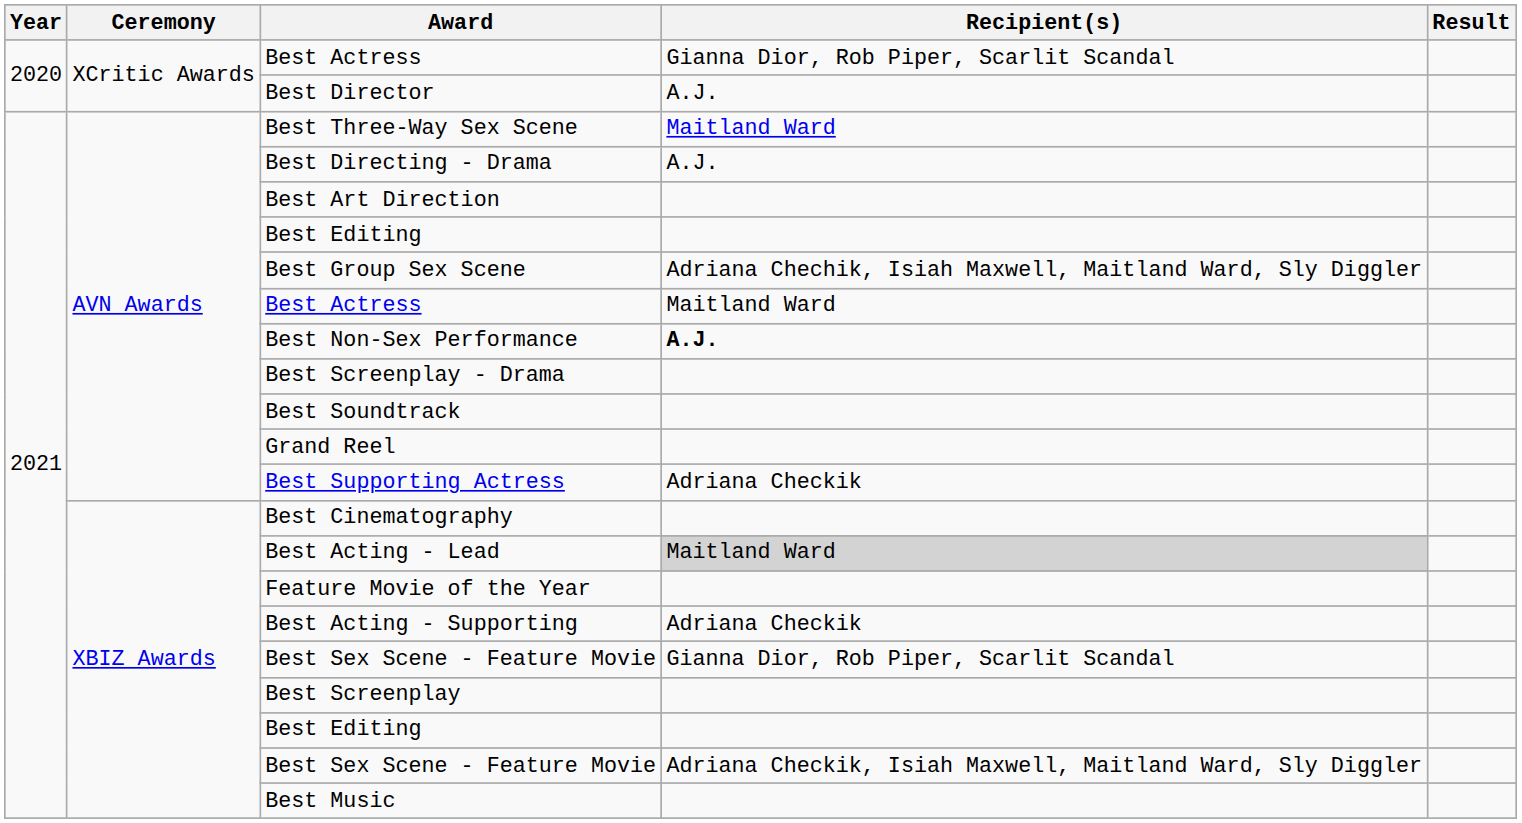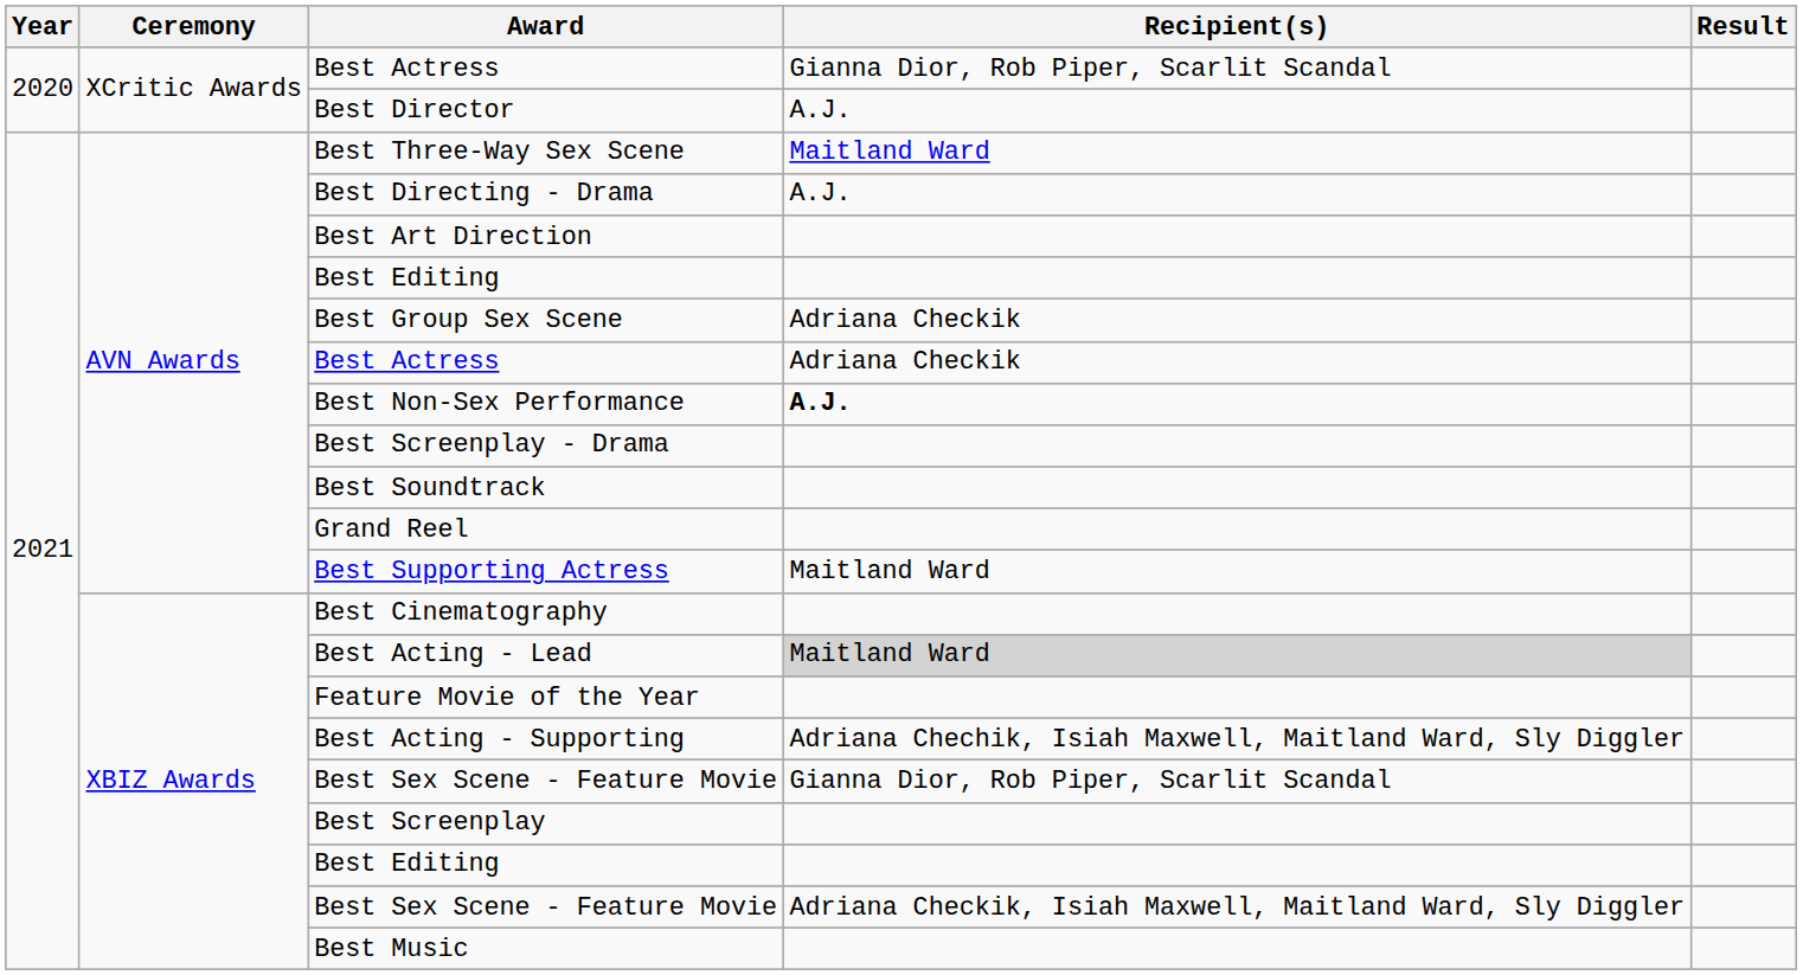Best Group Sex Scene | Recipient(s): Adriana Chechik, Isiah Maxwell, Maitland Ward, Sly Diggler -> Adriana Checkik
AVN Awards / Best Actress | Recipient(s): Maitland Ward -> Adriana Checkik
Best Supporting Actress | Recipient(s): Adriana Checkik -> Maitland Ward
Best Acting - Supporting | Recipient(s): Adriana Checkik -> Adriana Chechik, Isiah Maxwell, Maitland Ward, Sly Diggler
